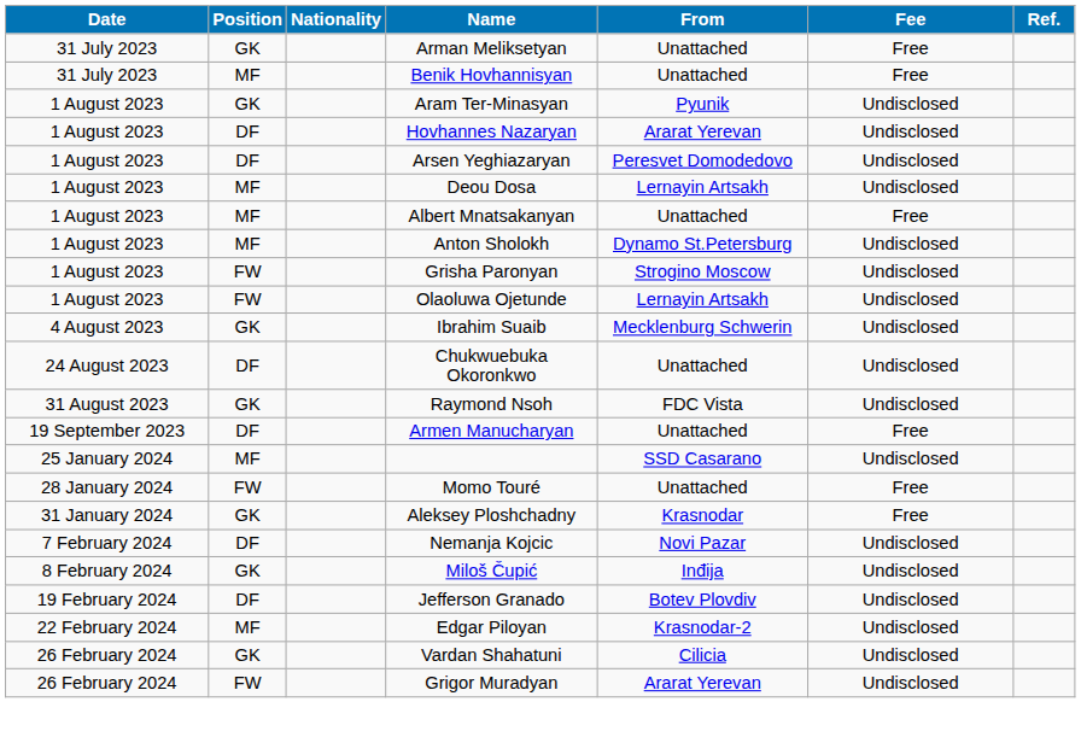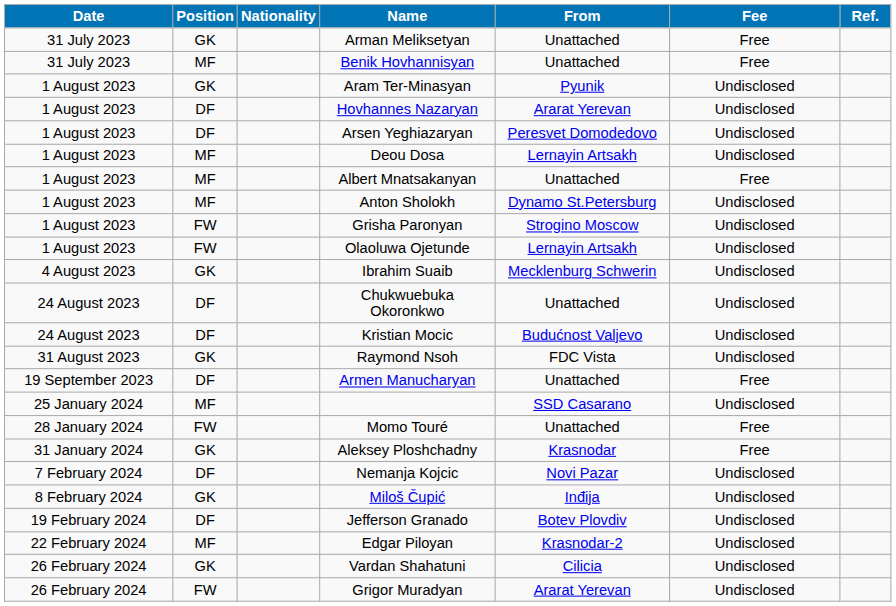+ row: 24 August 2023 | DF | Kristian Mocic | Budućnost Valjevo | Undisclosed
